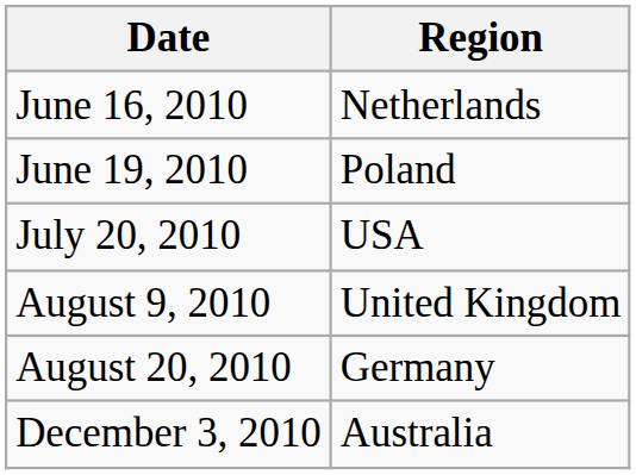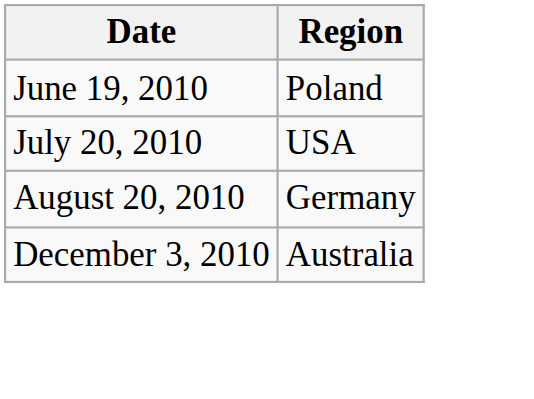- row: June 16, 2010 | Netherlands
- row: August 9, 2010 | United Kingdom
